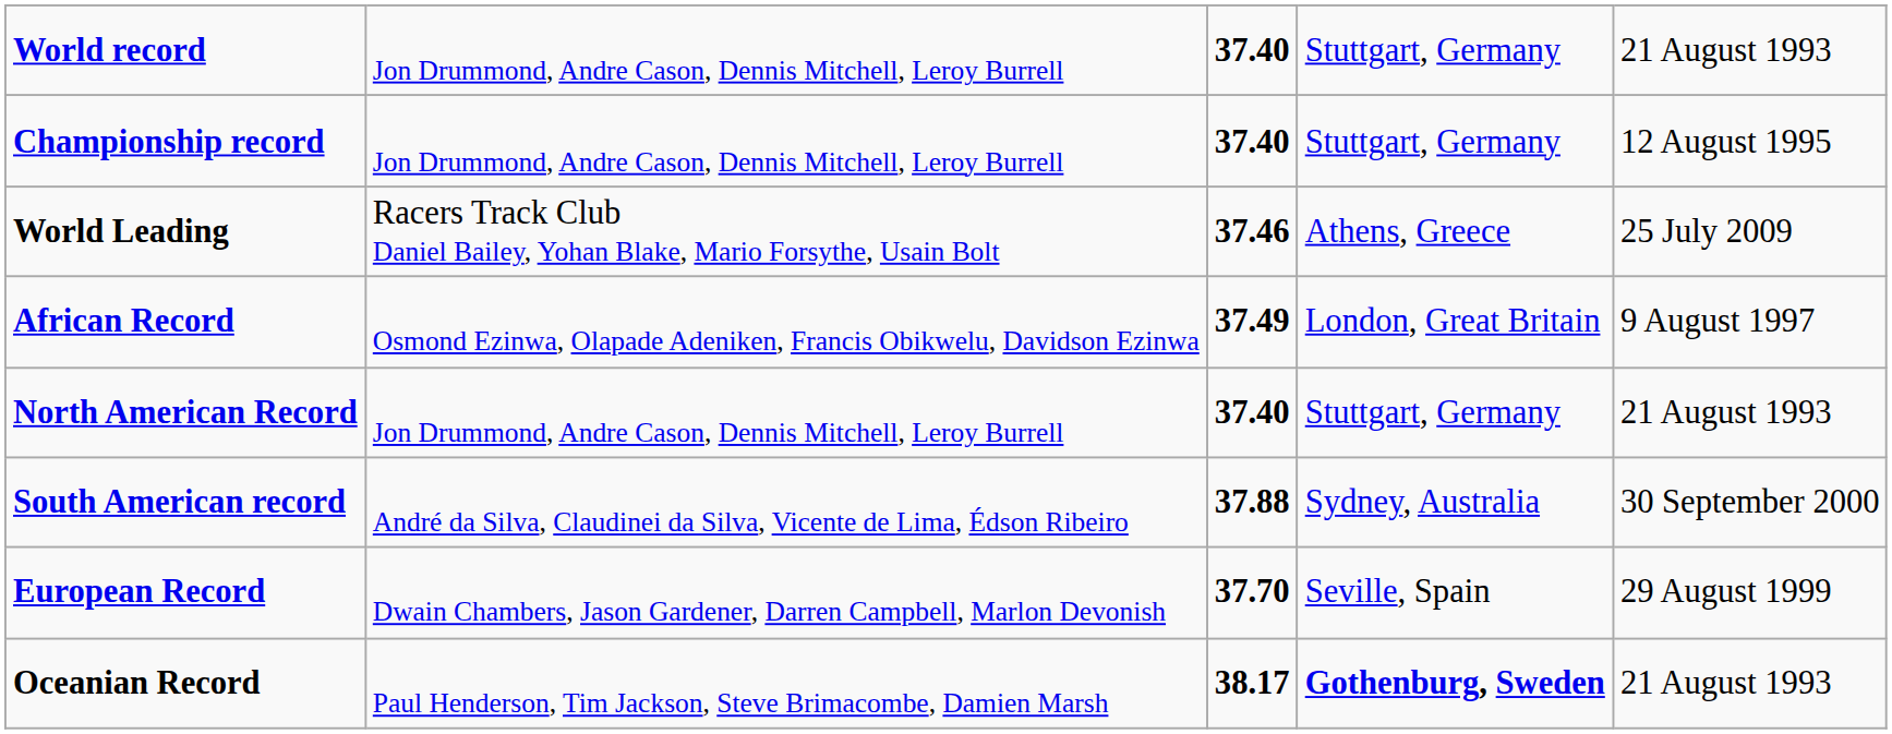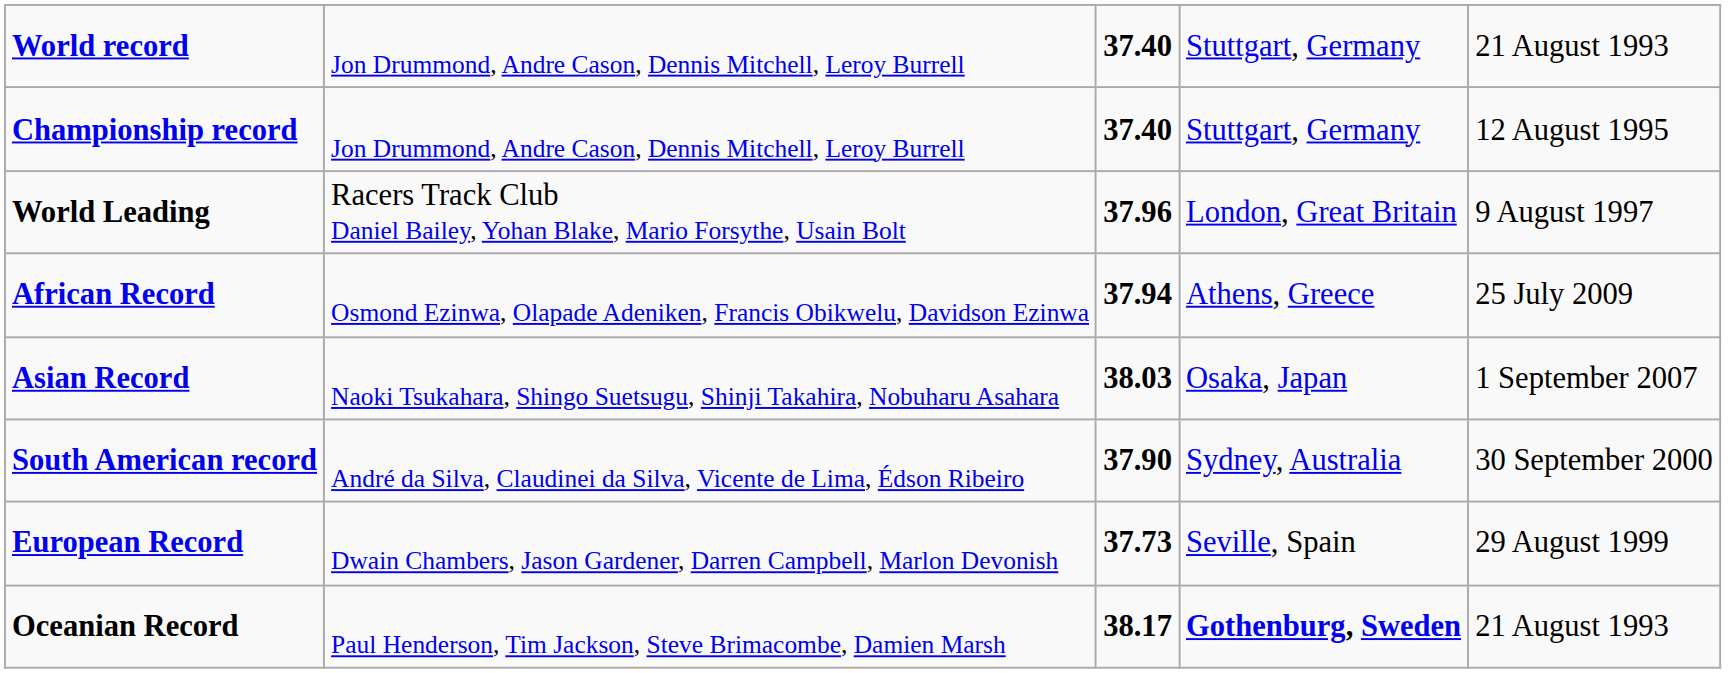World Leading | column 3: 37.46 -> 37.96
World Leading | column 4: Athens, Greece -> London, Great Britain
World Leading | column 5: 25 July 2009 -> 9 August 1997
African Record | column 3: 37.49 -> 37.94
African Record | column 4: London, Great Britain -> Athens, Greece
African Record | column 5: 9 August 1997 -> 25 July 2009
+ row: Asian Record | Naoki Tsukahara, Shingo Suetsugu, Shinji Takahira, Nobuharu Asahara | 38.03 | Osaka, Japan | 1 September 2007
- row: North American Record | Jon Drummond, Andre Cason, Dennis Mitchell, Leroy Burrell | 37.40 | Stuttgart, Germany | 21 August 1993
South American record | column 3: 37.88 -> 37.90
European Record | column 3: 37.70 -> 37.73
